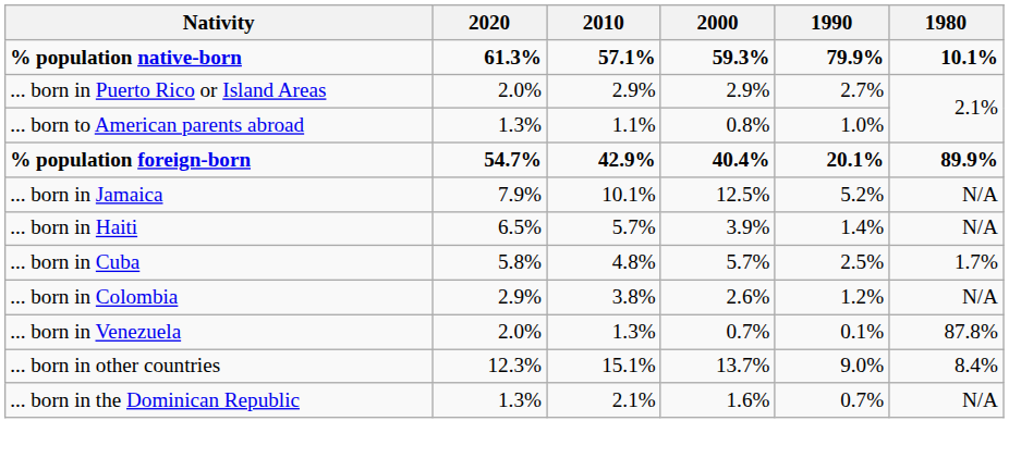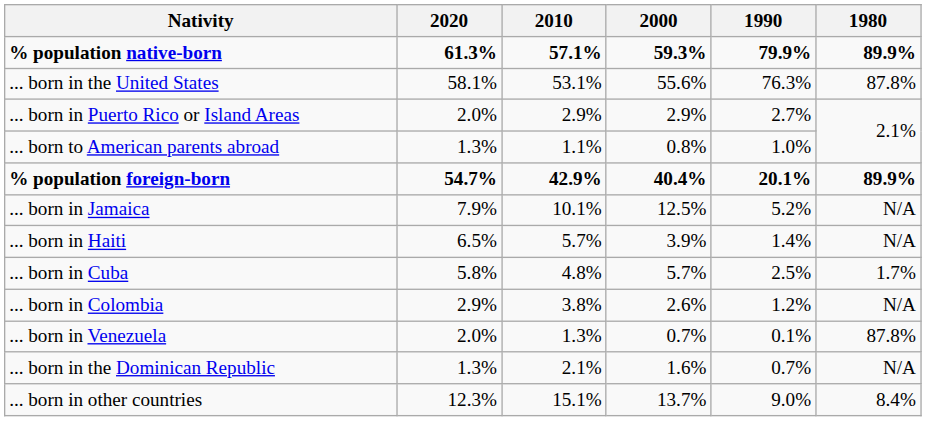% population native-born | 1980: 10.1% -> 89.9%
+ row: ... born in the United States | 58.1% | 53.1% | 55.6% | 76.3% | 87.8%
rows swapped: ... born in the Dominican Republic <-> ... born in other countries
